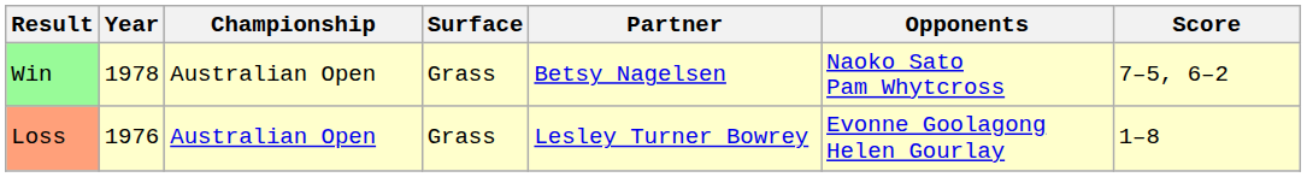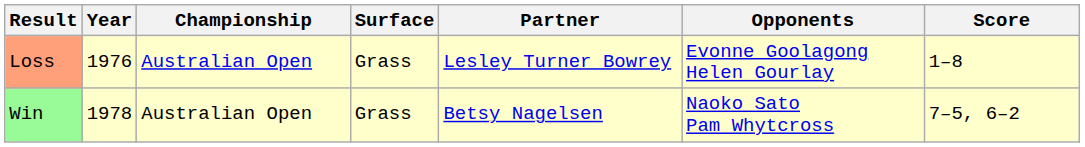rows swapped: Loss <-> Win
